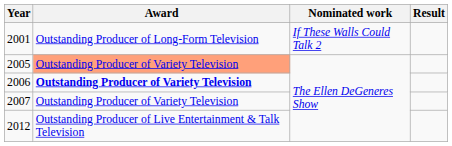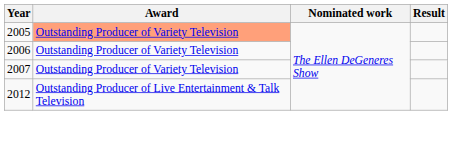- row: 2001 | Outstanding Producer of Long-Form Television | If These Walls Could Talk 2
2006 | Award: bold -> normal
